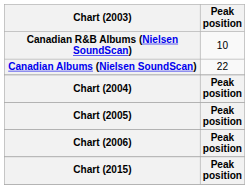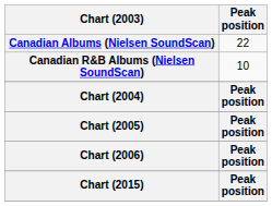rows swapped: Canadian Albums (Nielsen SoundScan) <-> Canadian R&B Albums (Nielsen SoundScan)
